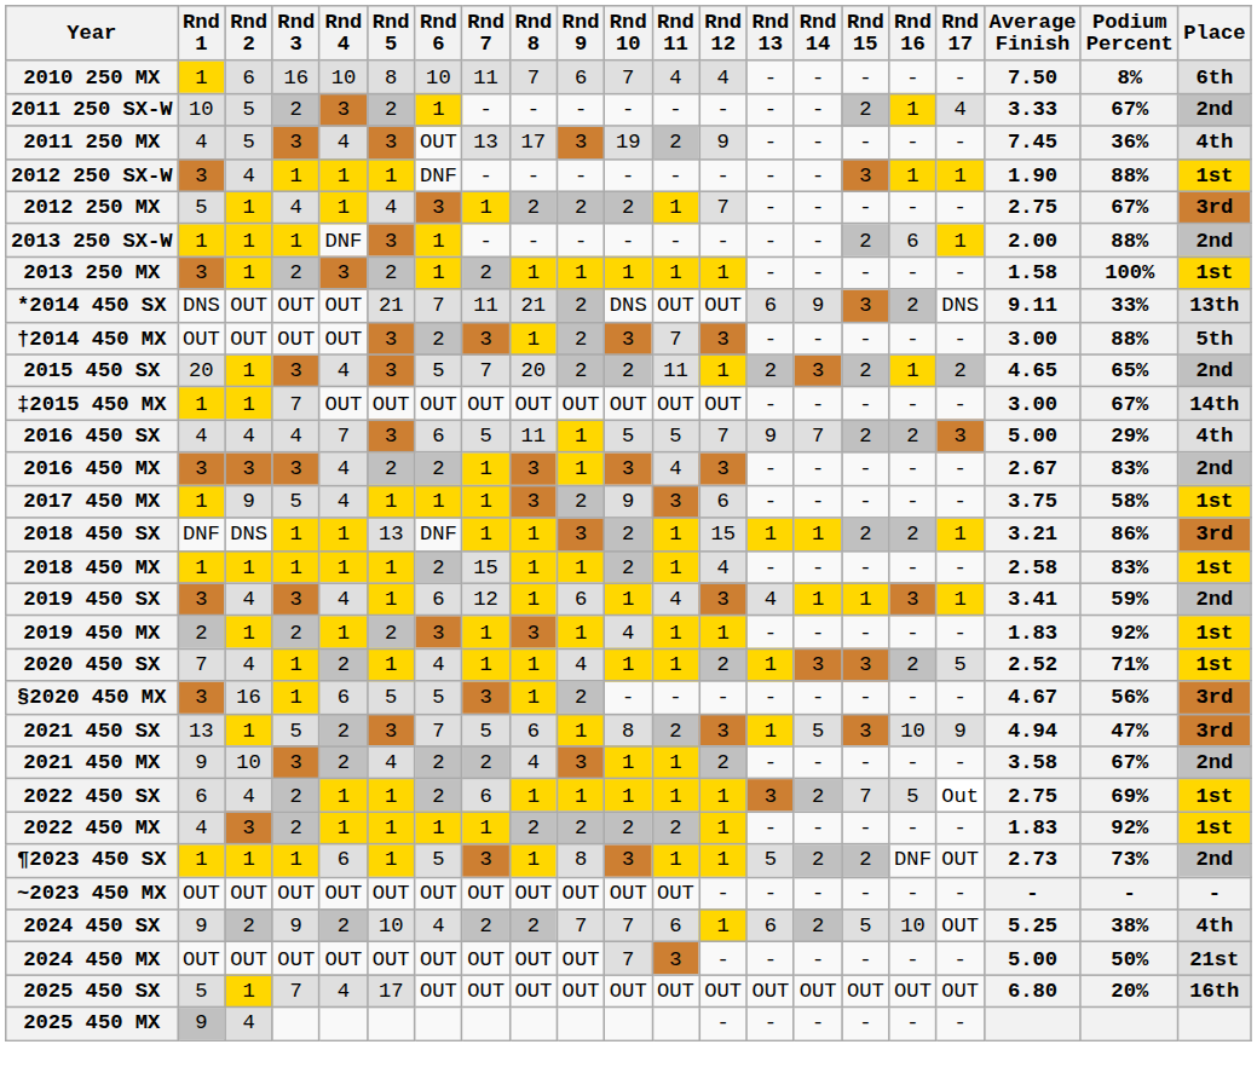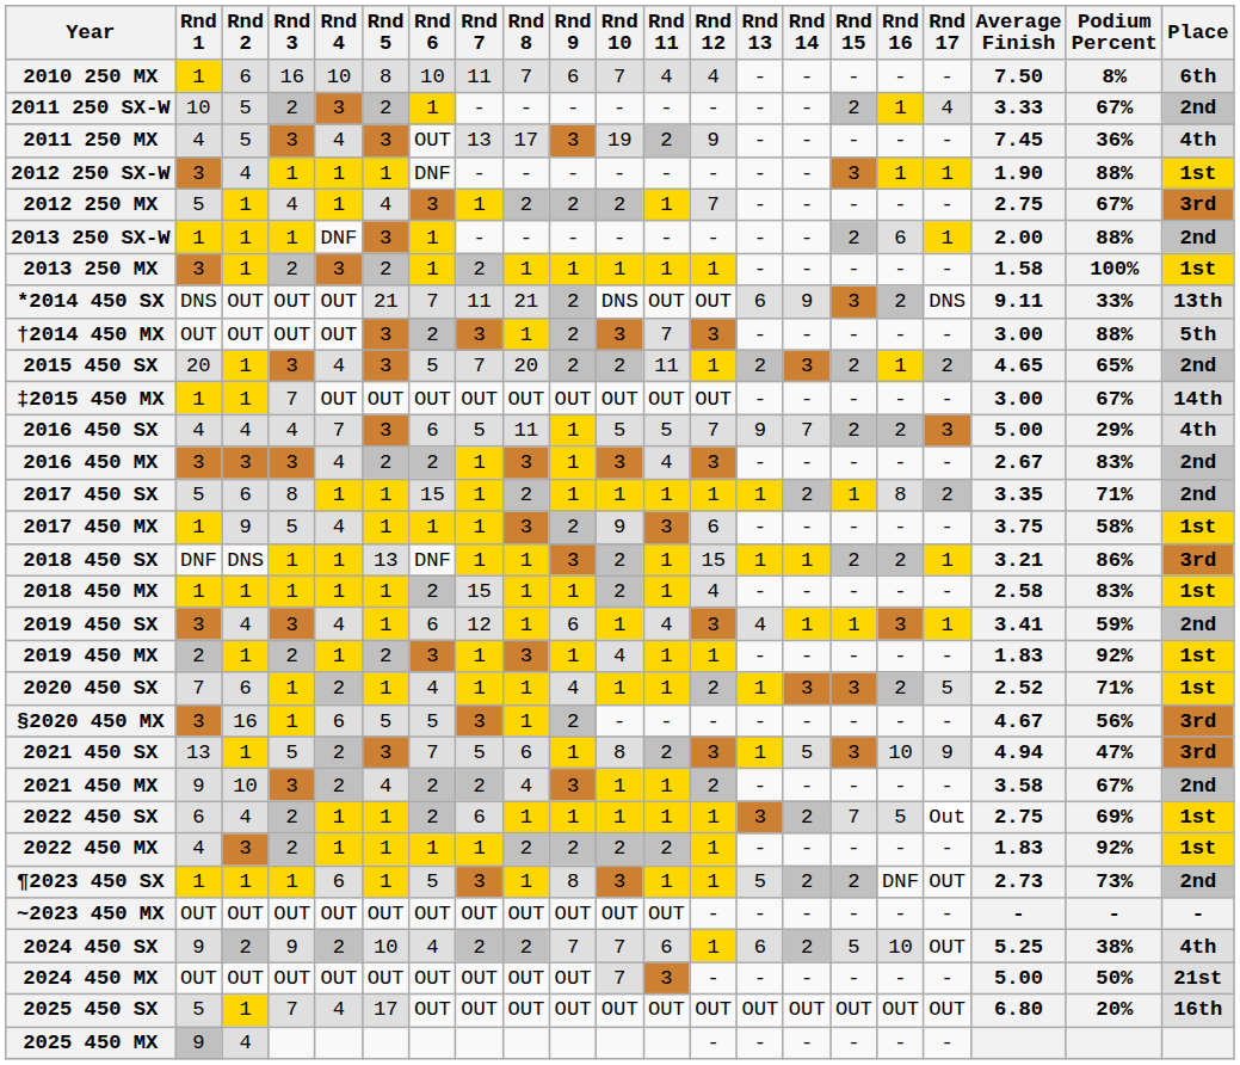+ row: 2017 450 SX | 5 | 6 | 8 | 1 | 1 | 15 | 1 | 2 | 1 | 1 | 1 | 1 | 1 | 2 | 1 | 8 | 2 | 3.35 | 71% | 2nd
2020 450 SX | Rnd 2: 4 -> 6
